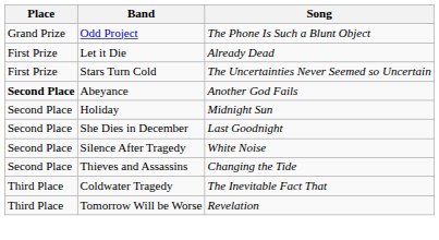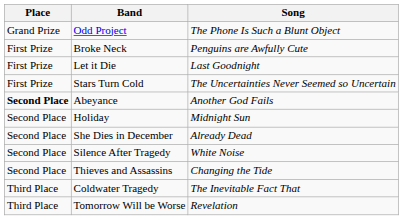+ row: First Prize | Broke Neck | Penguins are Awfully Cute
Let it Die | Song: Already Dead -> Last Goodnight
She Dies in December | Song: Last Goodnight -> Already Dead
